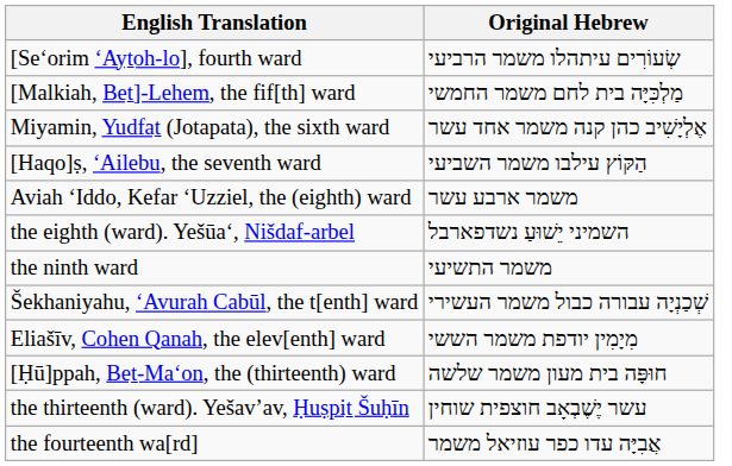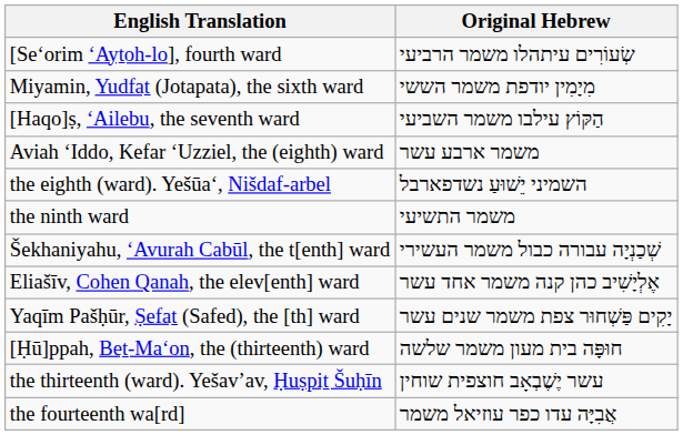- row: [Malkiah, Beṯ]-Lehem, the fif[th] ward | מַלְכִּיָּה בית לחם משמר החמשי
Miyamin, Yudfaṯ (Jotapata), the sixth ward | Original Hebrew: אֶלְיָשִׁיב כהן קנה משמר אחד עשר -> מִיָמִין יודפת משמר הששי
Eliašīv, Cohen Qanah, the elev[enth] ward | Original Hebrew: מִיָמִין יודפת משמר הששי -> אֶלְיָשִׁיב כהן קנה משמר אחד עשר
+ row: Yaqīm Pašḥūr, Ṣefaṯ (Safed), the [th] ward | יָקִים פַּשְׁחוּר צפת משמר שנים עשר
